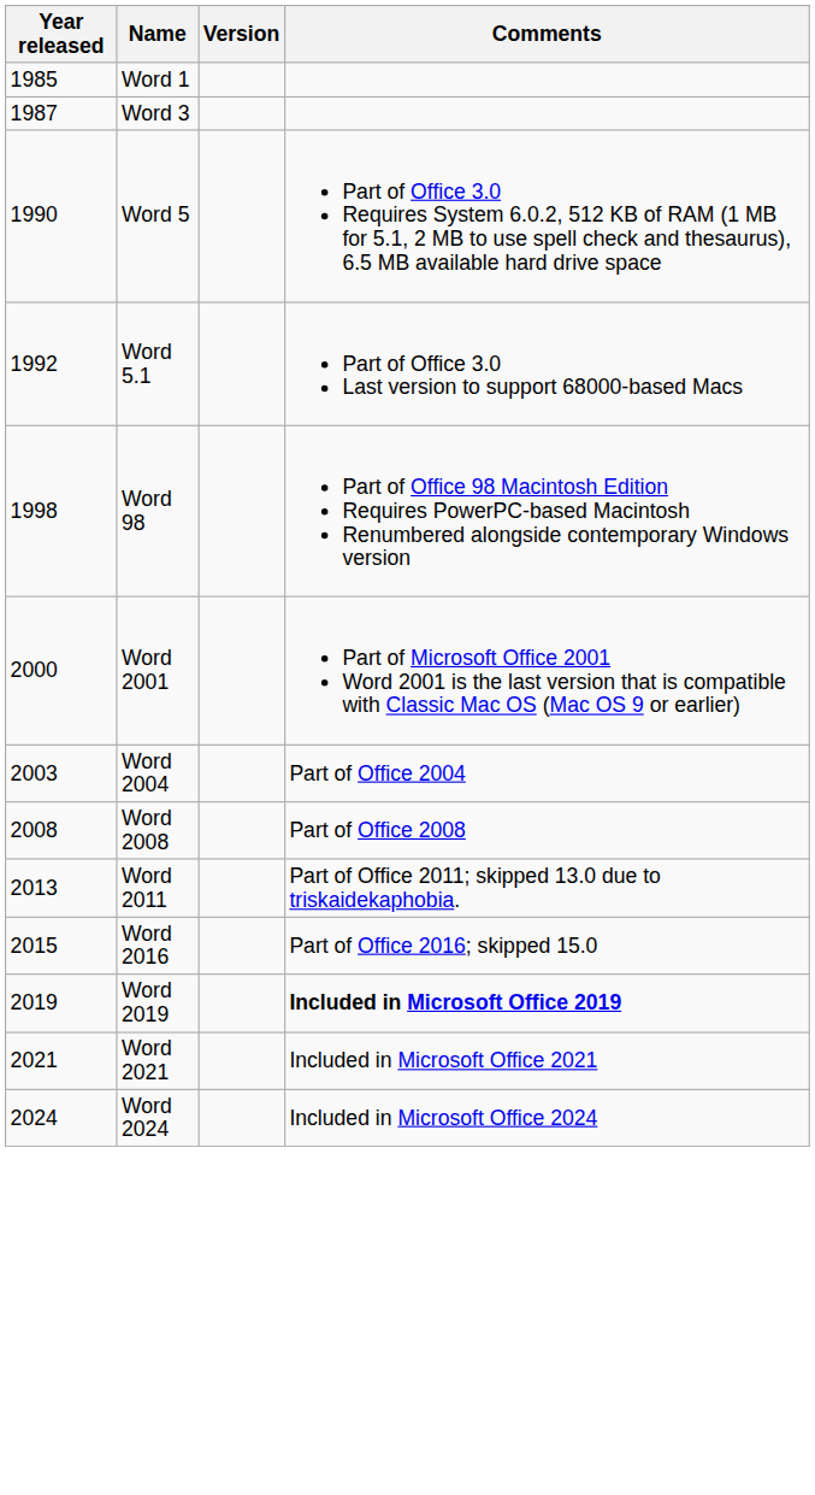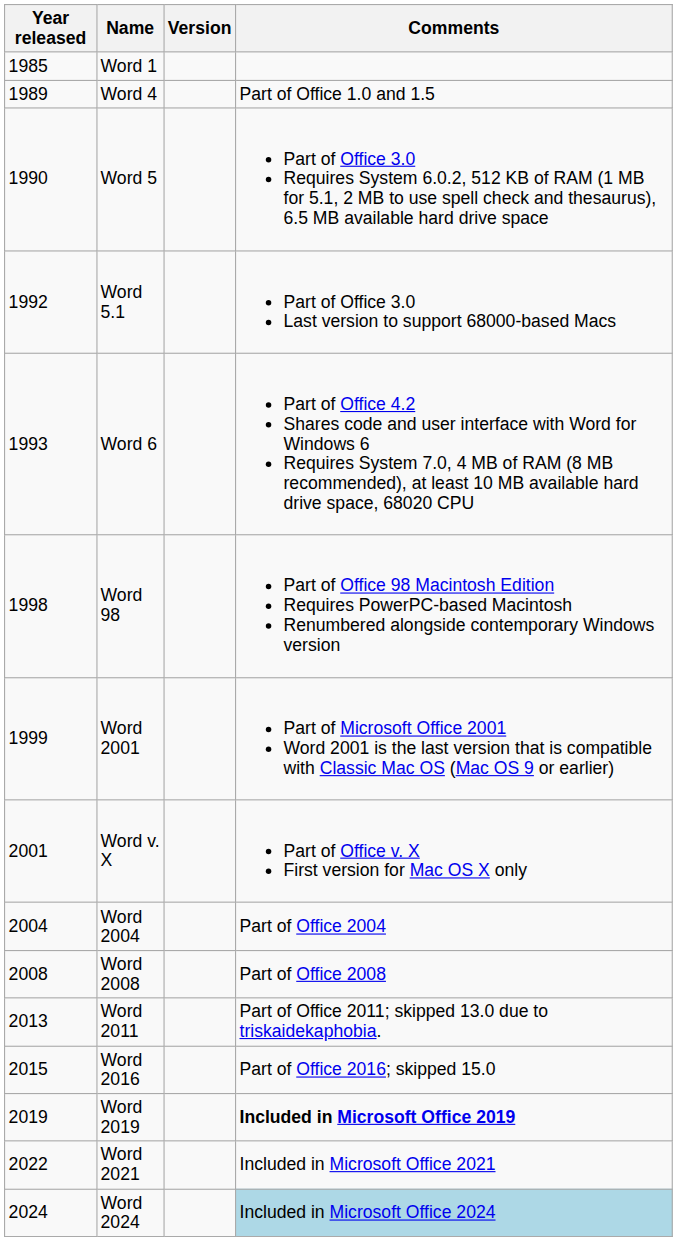- row: 1987 | Word 3
+ row: 1989 | Word 4 | Part of Office 1.0 and 1.5
+ row: 1993 | Word 6 | Part of Office 4.2 Shares code and user interface with Word for Windows 6 Requires System 7.0, 4 MB of RAM (8 MB recommended), at least 10 MB available hard drive space, 68020 CPU
Word 2001 | Year released: 2000 -> 1999
+ row: 2001 | Word v. X | Part of Office v. X First version for Mac OS X only
Word 2004 | Year released: 2003 -> 2004
Word 2021 | Year released: 2021 -> 2022
Word 2024 | Comments: no background -> lightblue background
